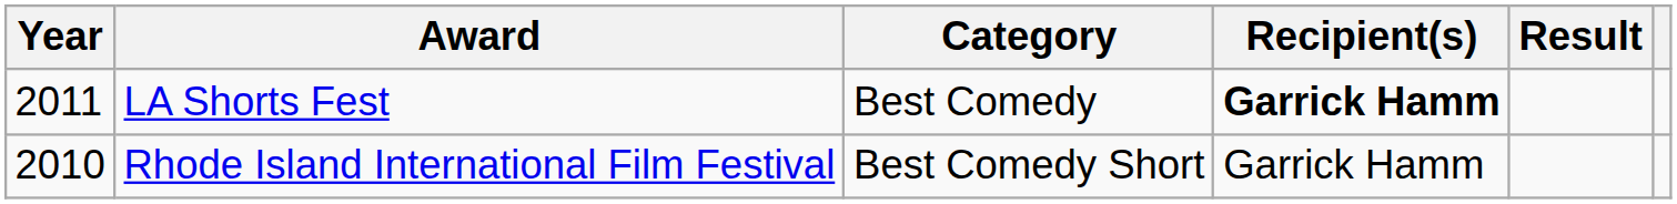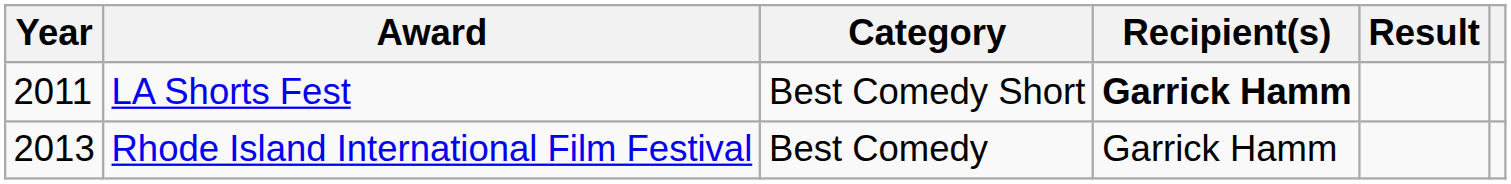LA Shorts Fest | Category: Best Comedy -> Best Comedy Short
Rhode Island International Film Festival | Year: 2010 -> 2013
Rhode Island International Film Festival | Category: Best Comedy Short -> Best Comedy
